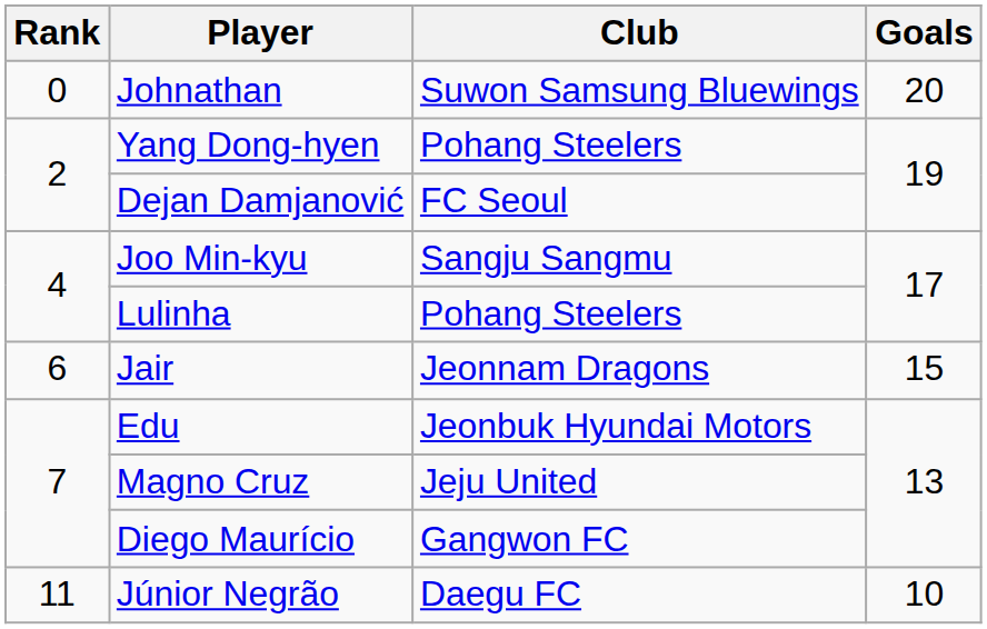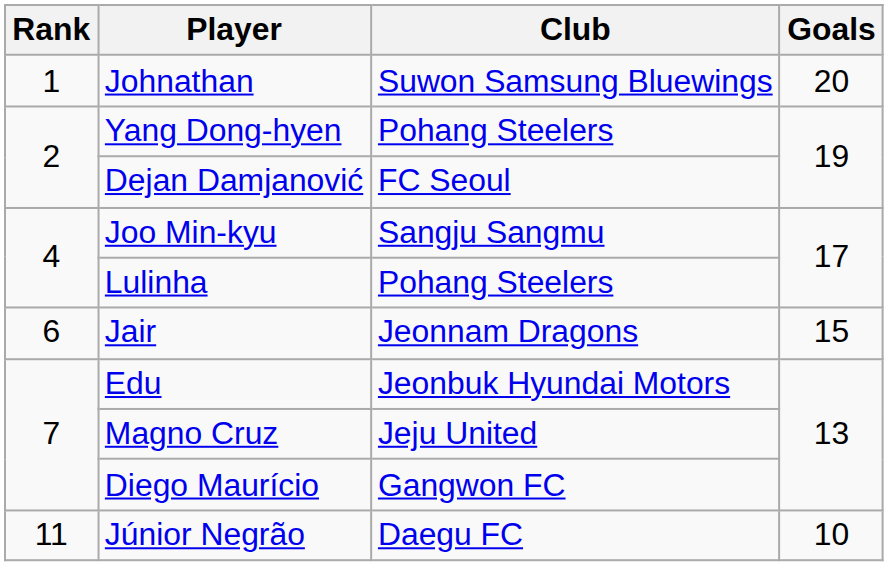Johnathan | Rank: 0 -> 1
